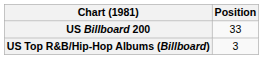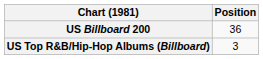US Billboard 200 | Position: 33 -> 36
